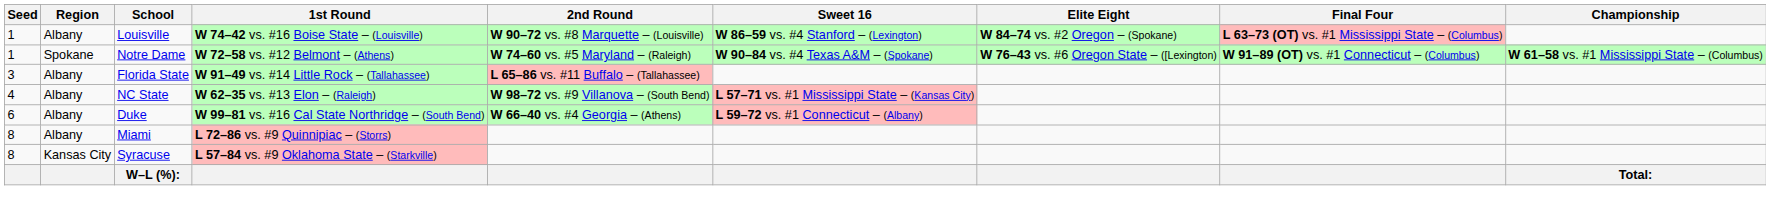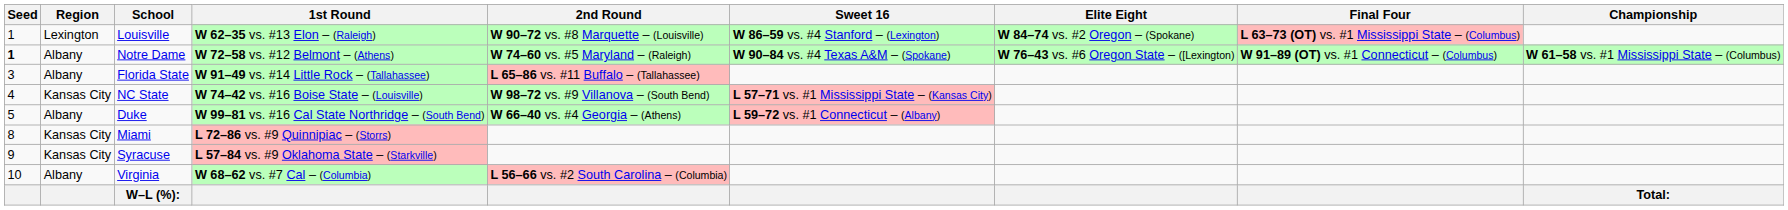Louisville | Region: Albany -> Lexington
Louisville | 1st Round: W 74–42 vs. #16 Boise State – (Louisville) -> W 62–35 vs. #13 Elon – (Raleigh)
Notre Dame | Seed: normal -> bold
Notre Dame | Region: Spokane -> Albany
NC State | Region: Albany -> Kansas City
NC State | 1st Round: W 62–35 vs. #13 Elon – (Raleigh) -> W 74–42 vs. #16 Boise State – (Louisville)
Duke | Seed: 6 -> 5
Miami | Region: Albany -> Kansas City
Syracuse | Seed: 8 -> 9
+ row: 10 | Albany | Virginia | W 68–62 vs. #7 Cal – (Columbia) | L 56–66 vs. #2 South Carolina – (Columbia)
